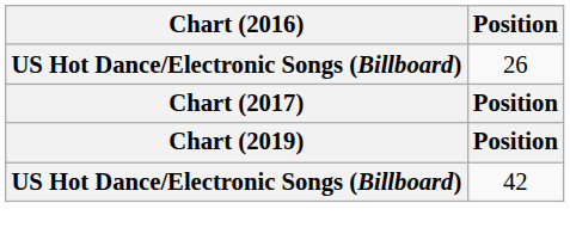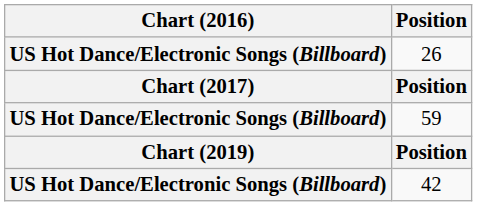+ row: US Hot Dance/Electronic Songs (Billboard) | 59
